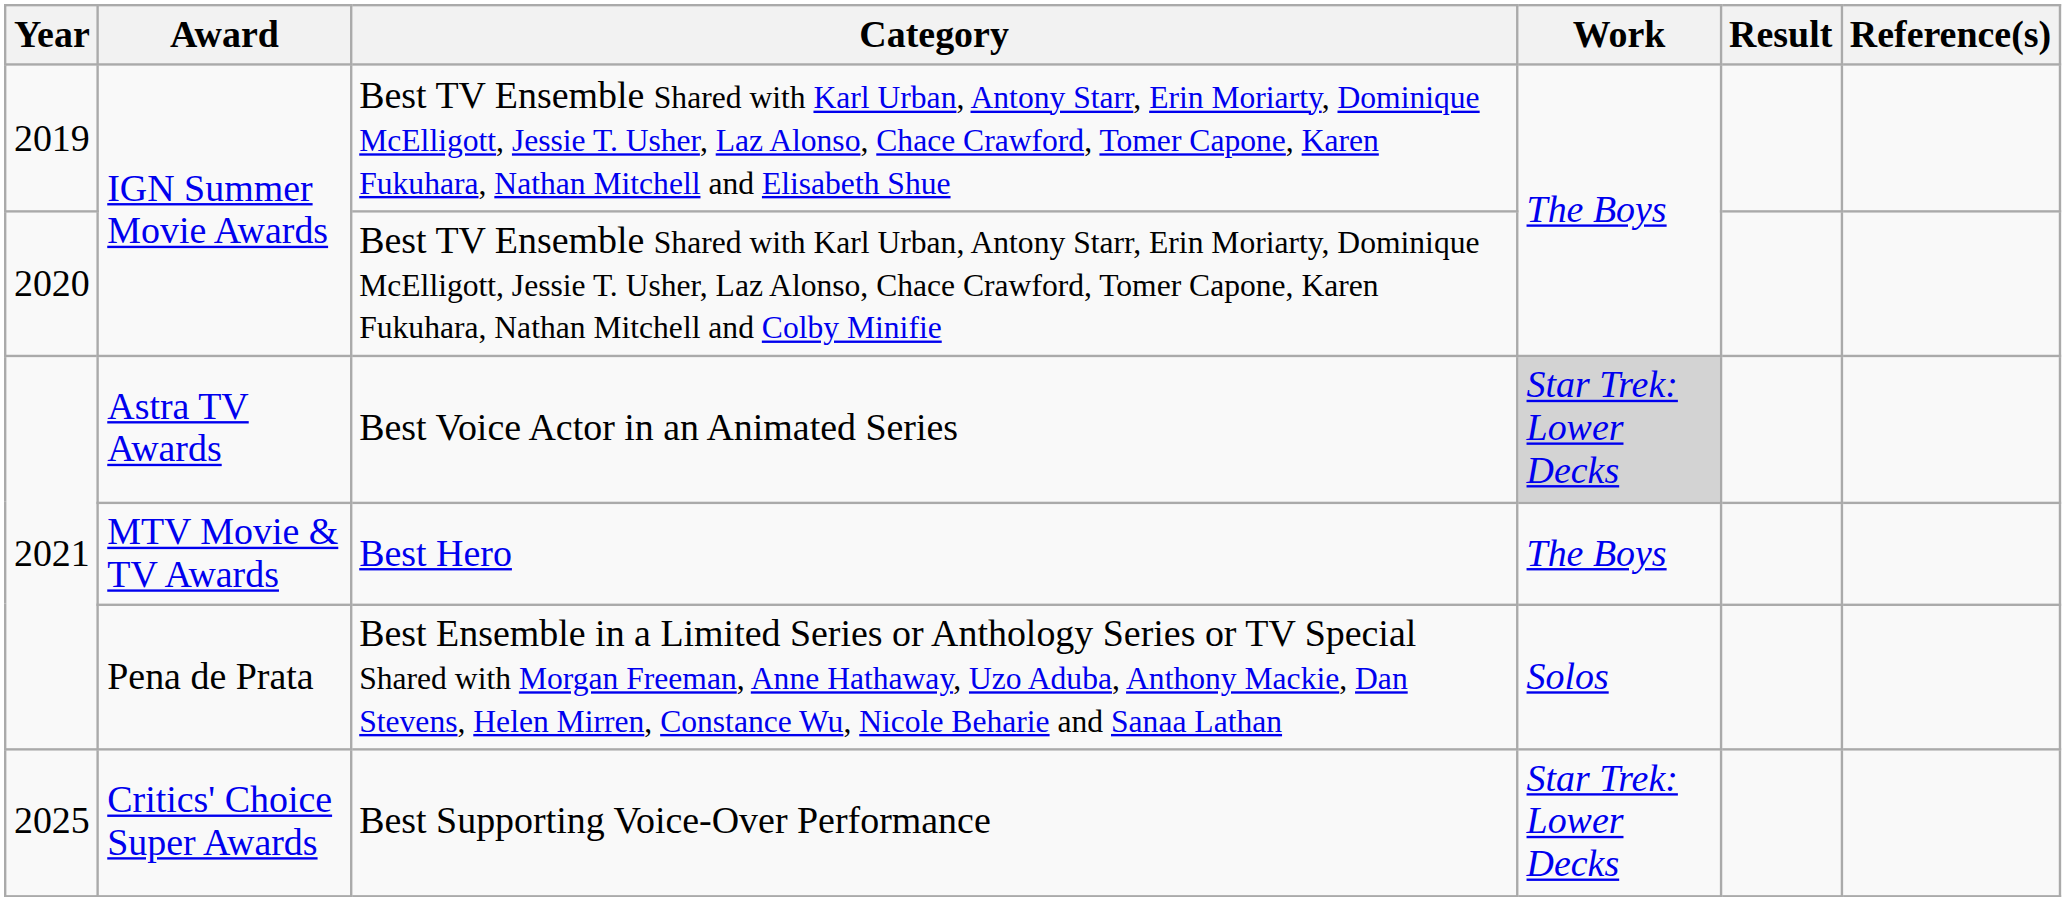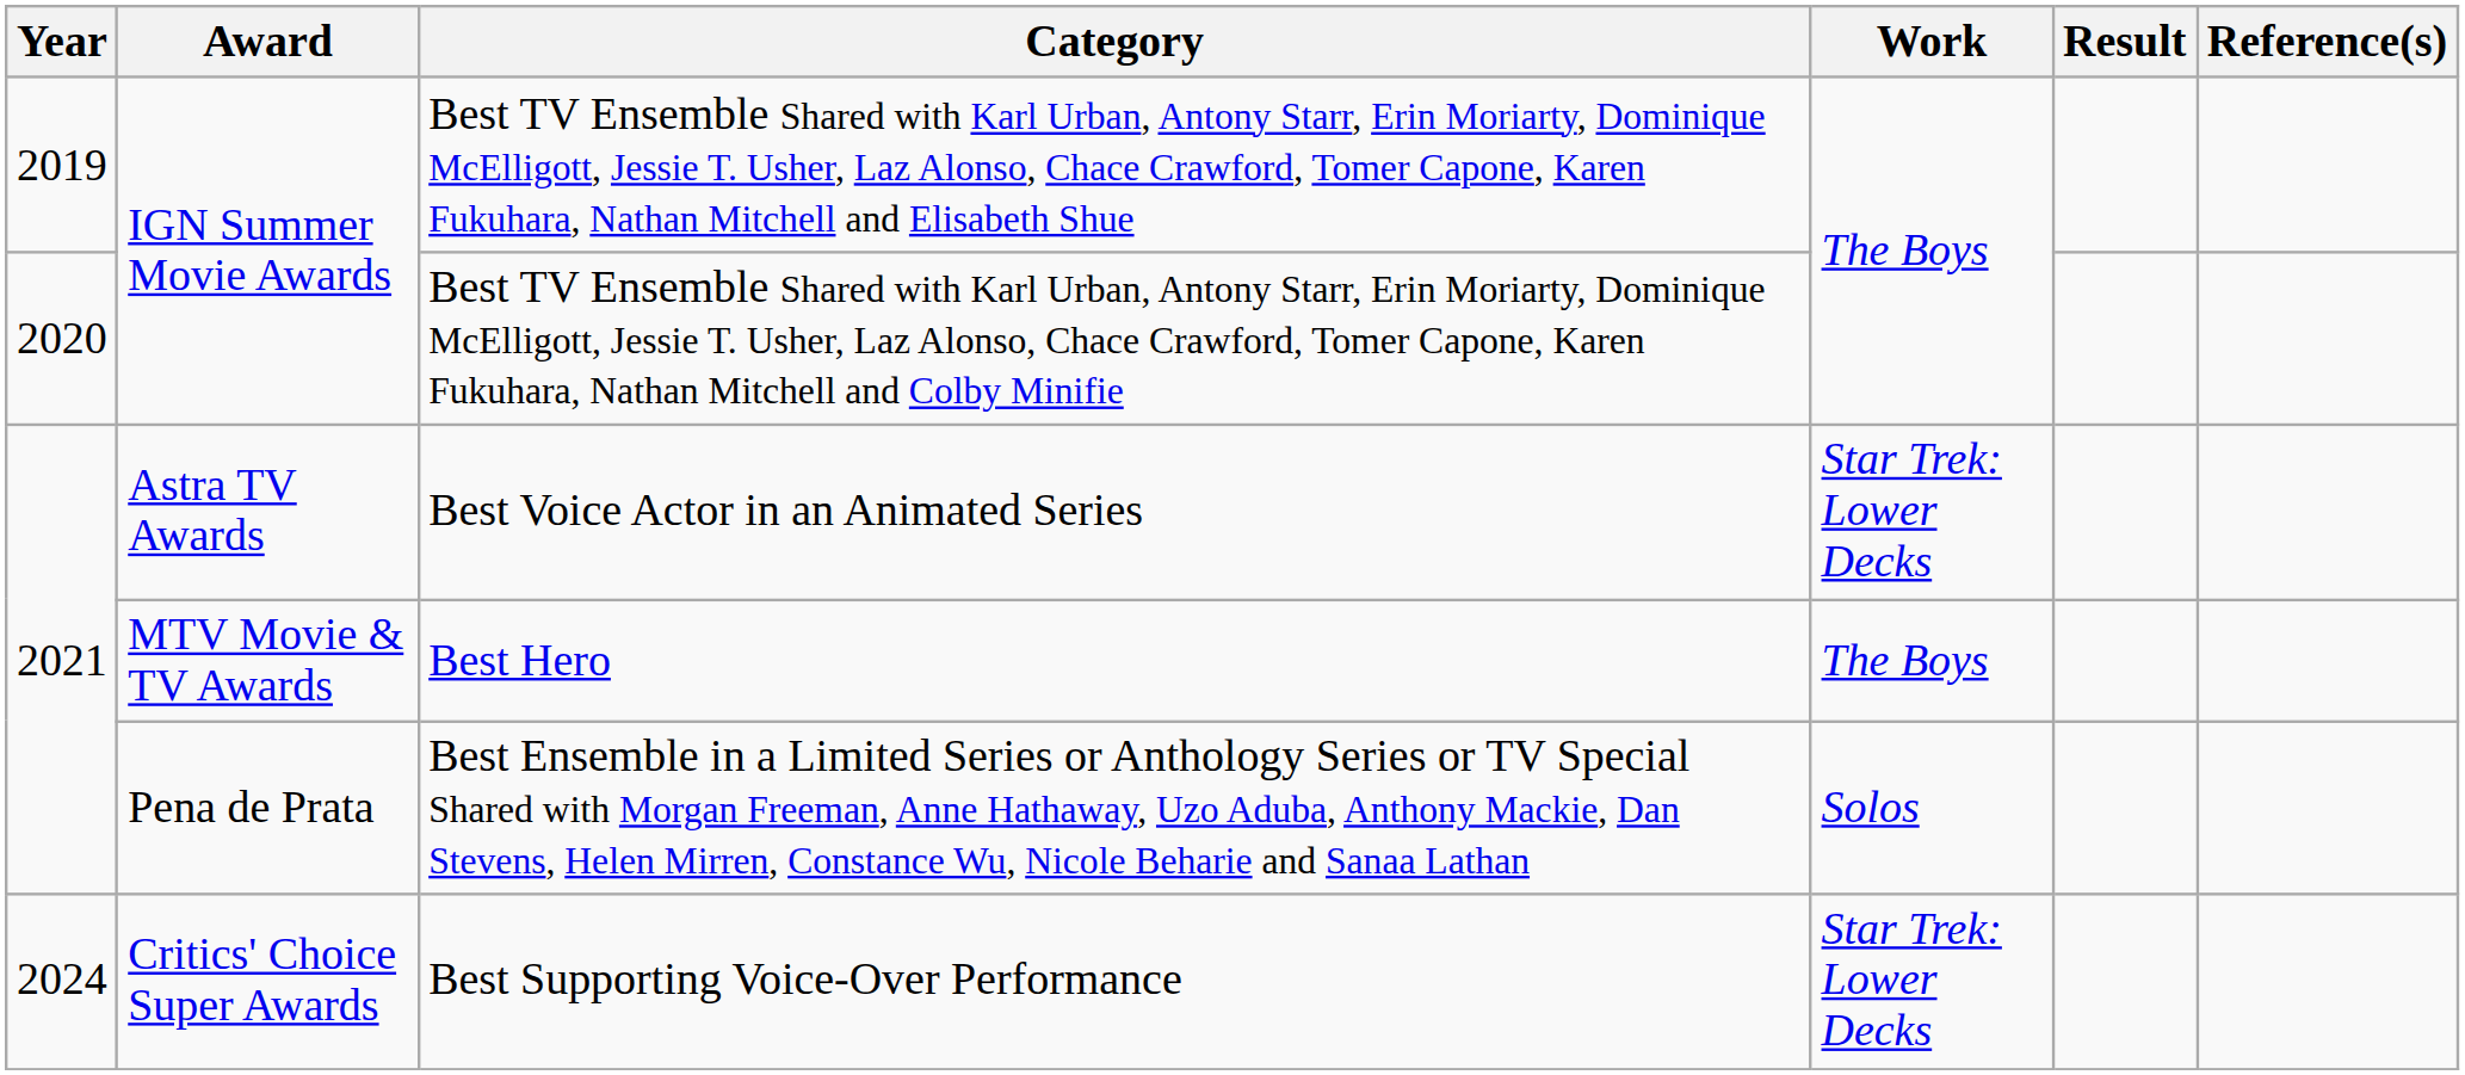Best Voice Actor in an Animated Series | Work: lightgrey background -> no background
Best Supporting Voice-Over Performance | Year: 2025 -> 2024
